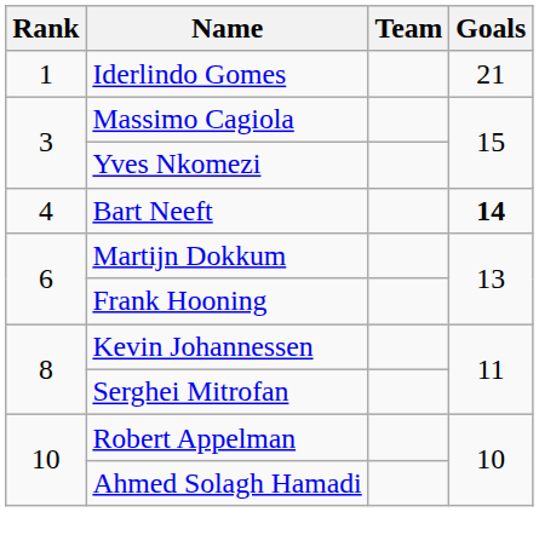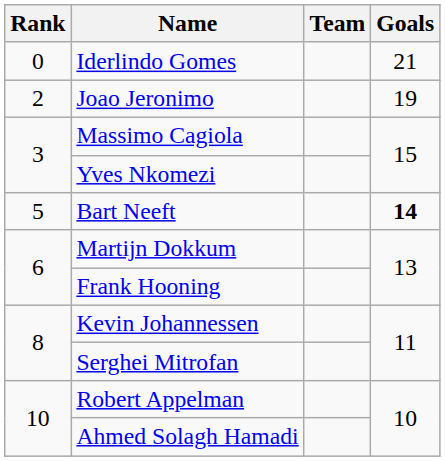Iderlindo Gomes | Rank: 1 -> 0
+ row: 2 | Joao Jeronimo | 19
Bart Neeft | Rank: 4 -> 5
